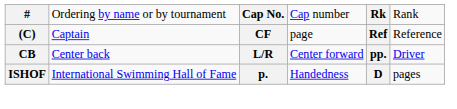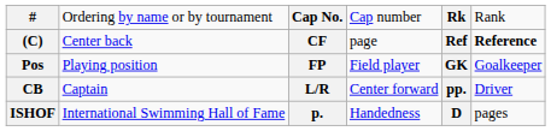(C) | column 2: Captain -> Center back
(C) | column 6: normal -> bold
+ row: Pos | Playing position | FP | Field player | GK | Goalkeeper
CB | column 2: Center back -> Captain
